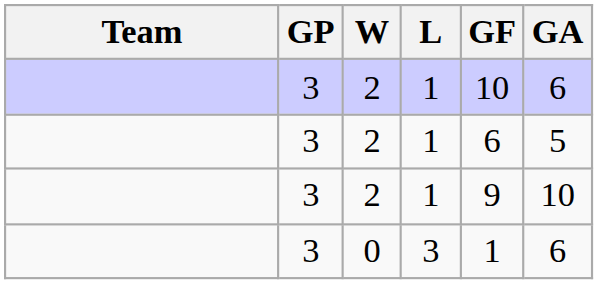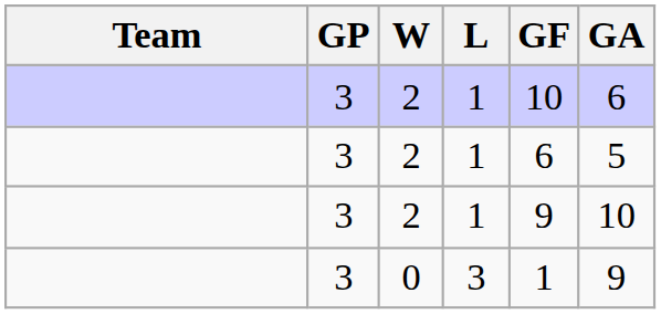0 | GA: 6 -> 9
